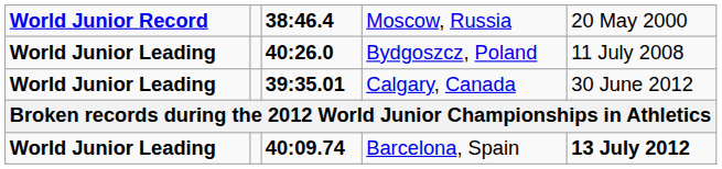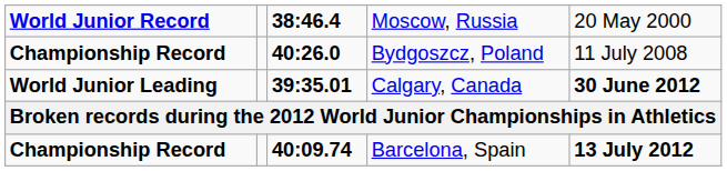Bydgoszcz, Poland | column 1: World Junior Leading -> Championship Record
Calgary, Canada | column 5: normal -> bold
Barcelona, Spain | column 1: World Junior Leading -> Championship Record
